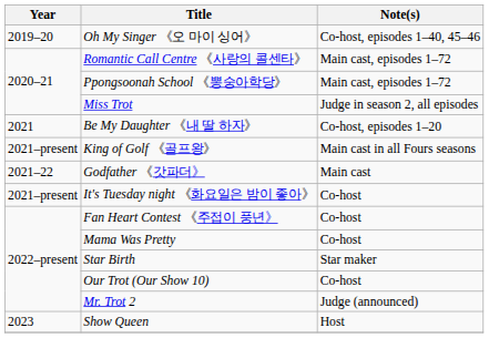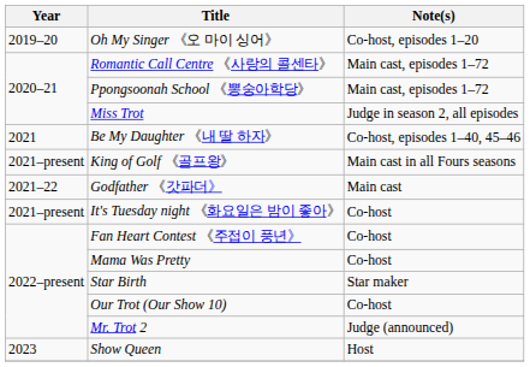Oh My Singer 《오 마이 싱어》 | Note(s): Co-host, episodes 1–40, 45–46 -> Co-host, episodes 1–20
Be My Daughter 《내 딸 하자》 | Note(s): Co-host, episodes 1–20 -> Co-host, episodes 1–40, 45–46
